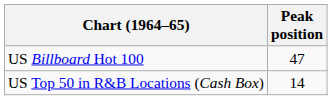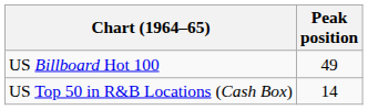US Billboard Hot 100 | Peak position: 47 -> 49
